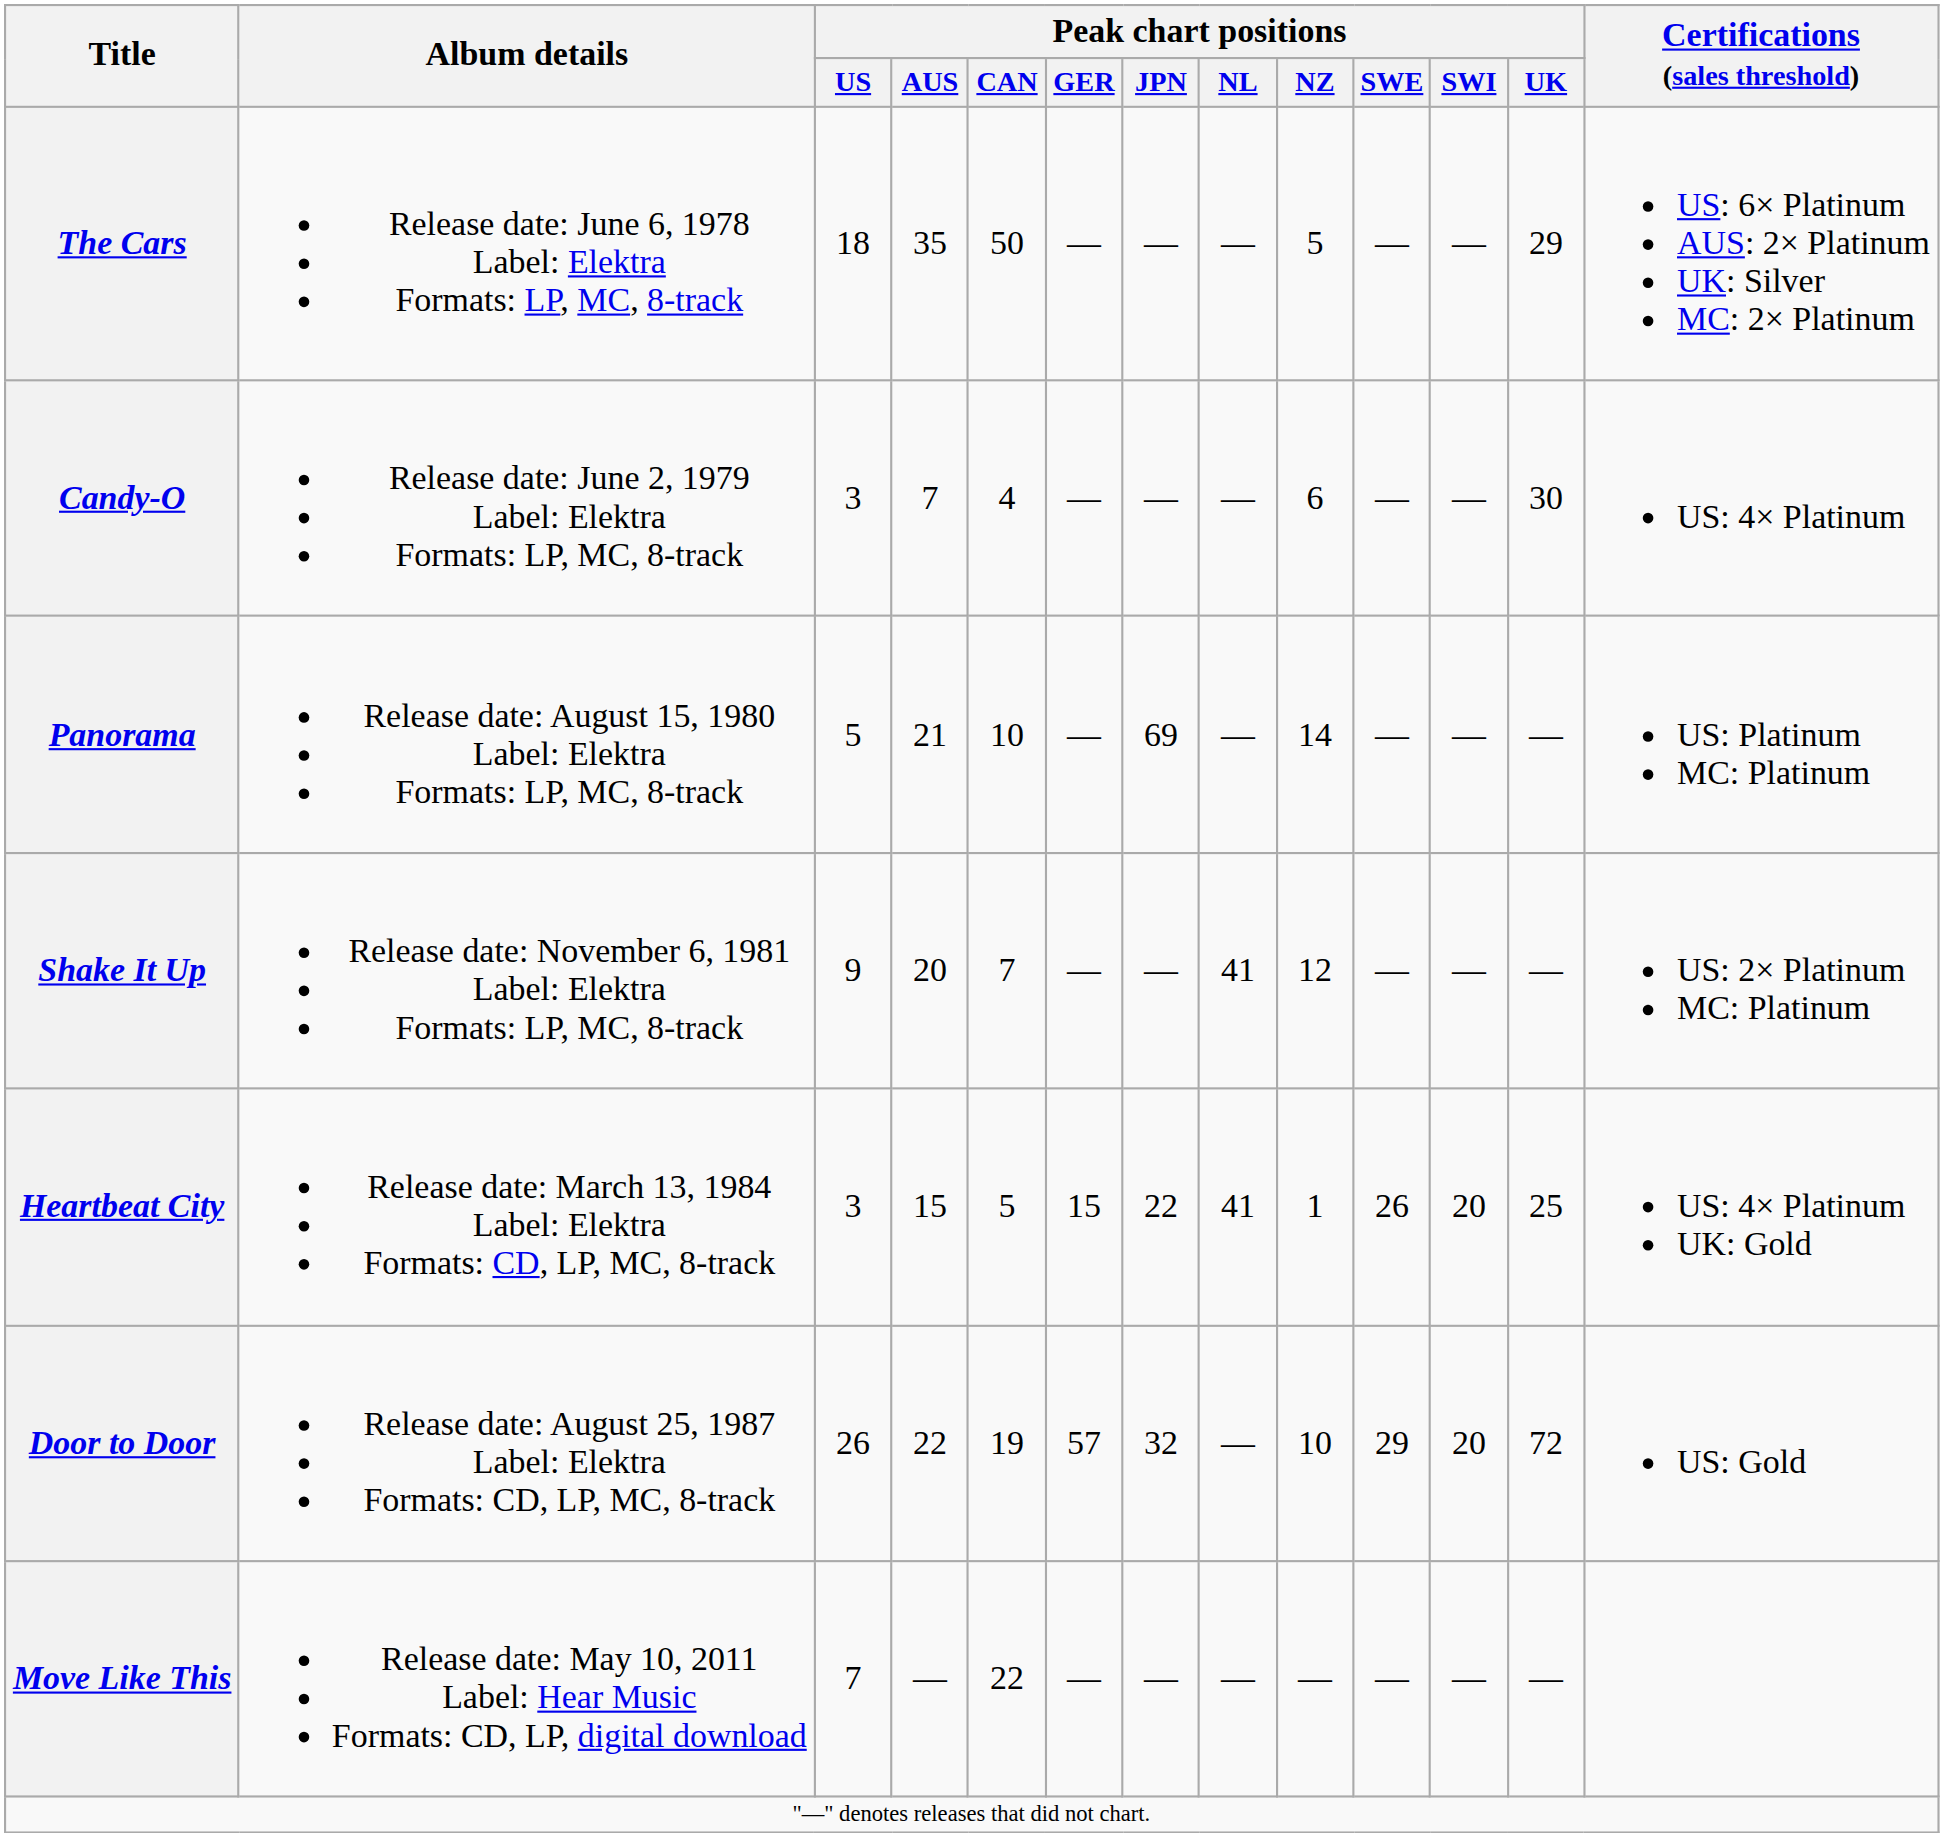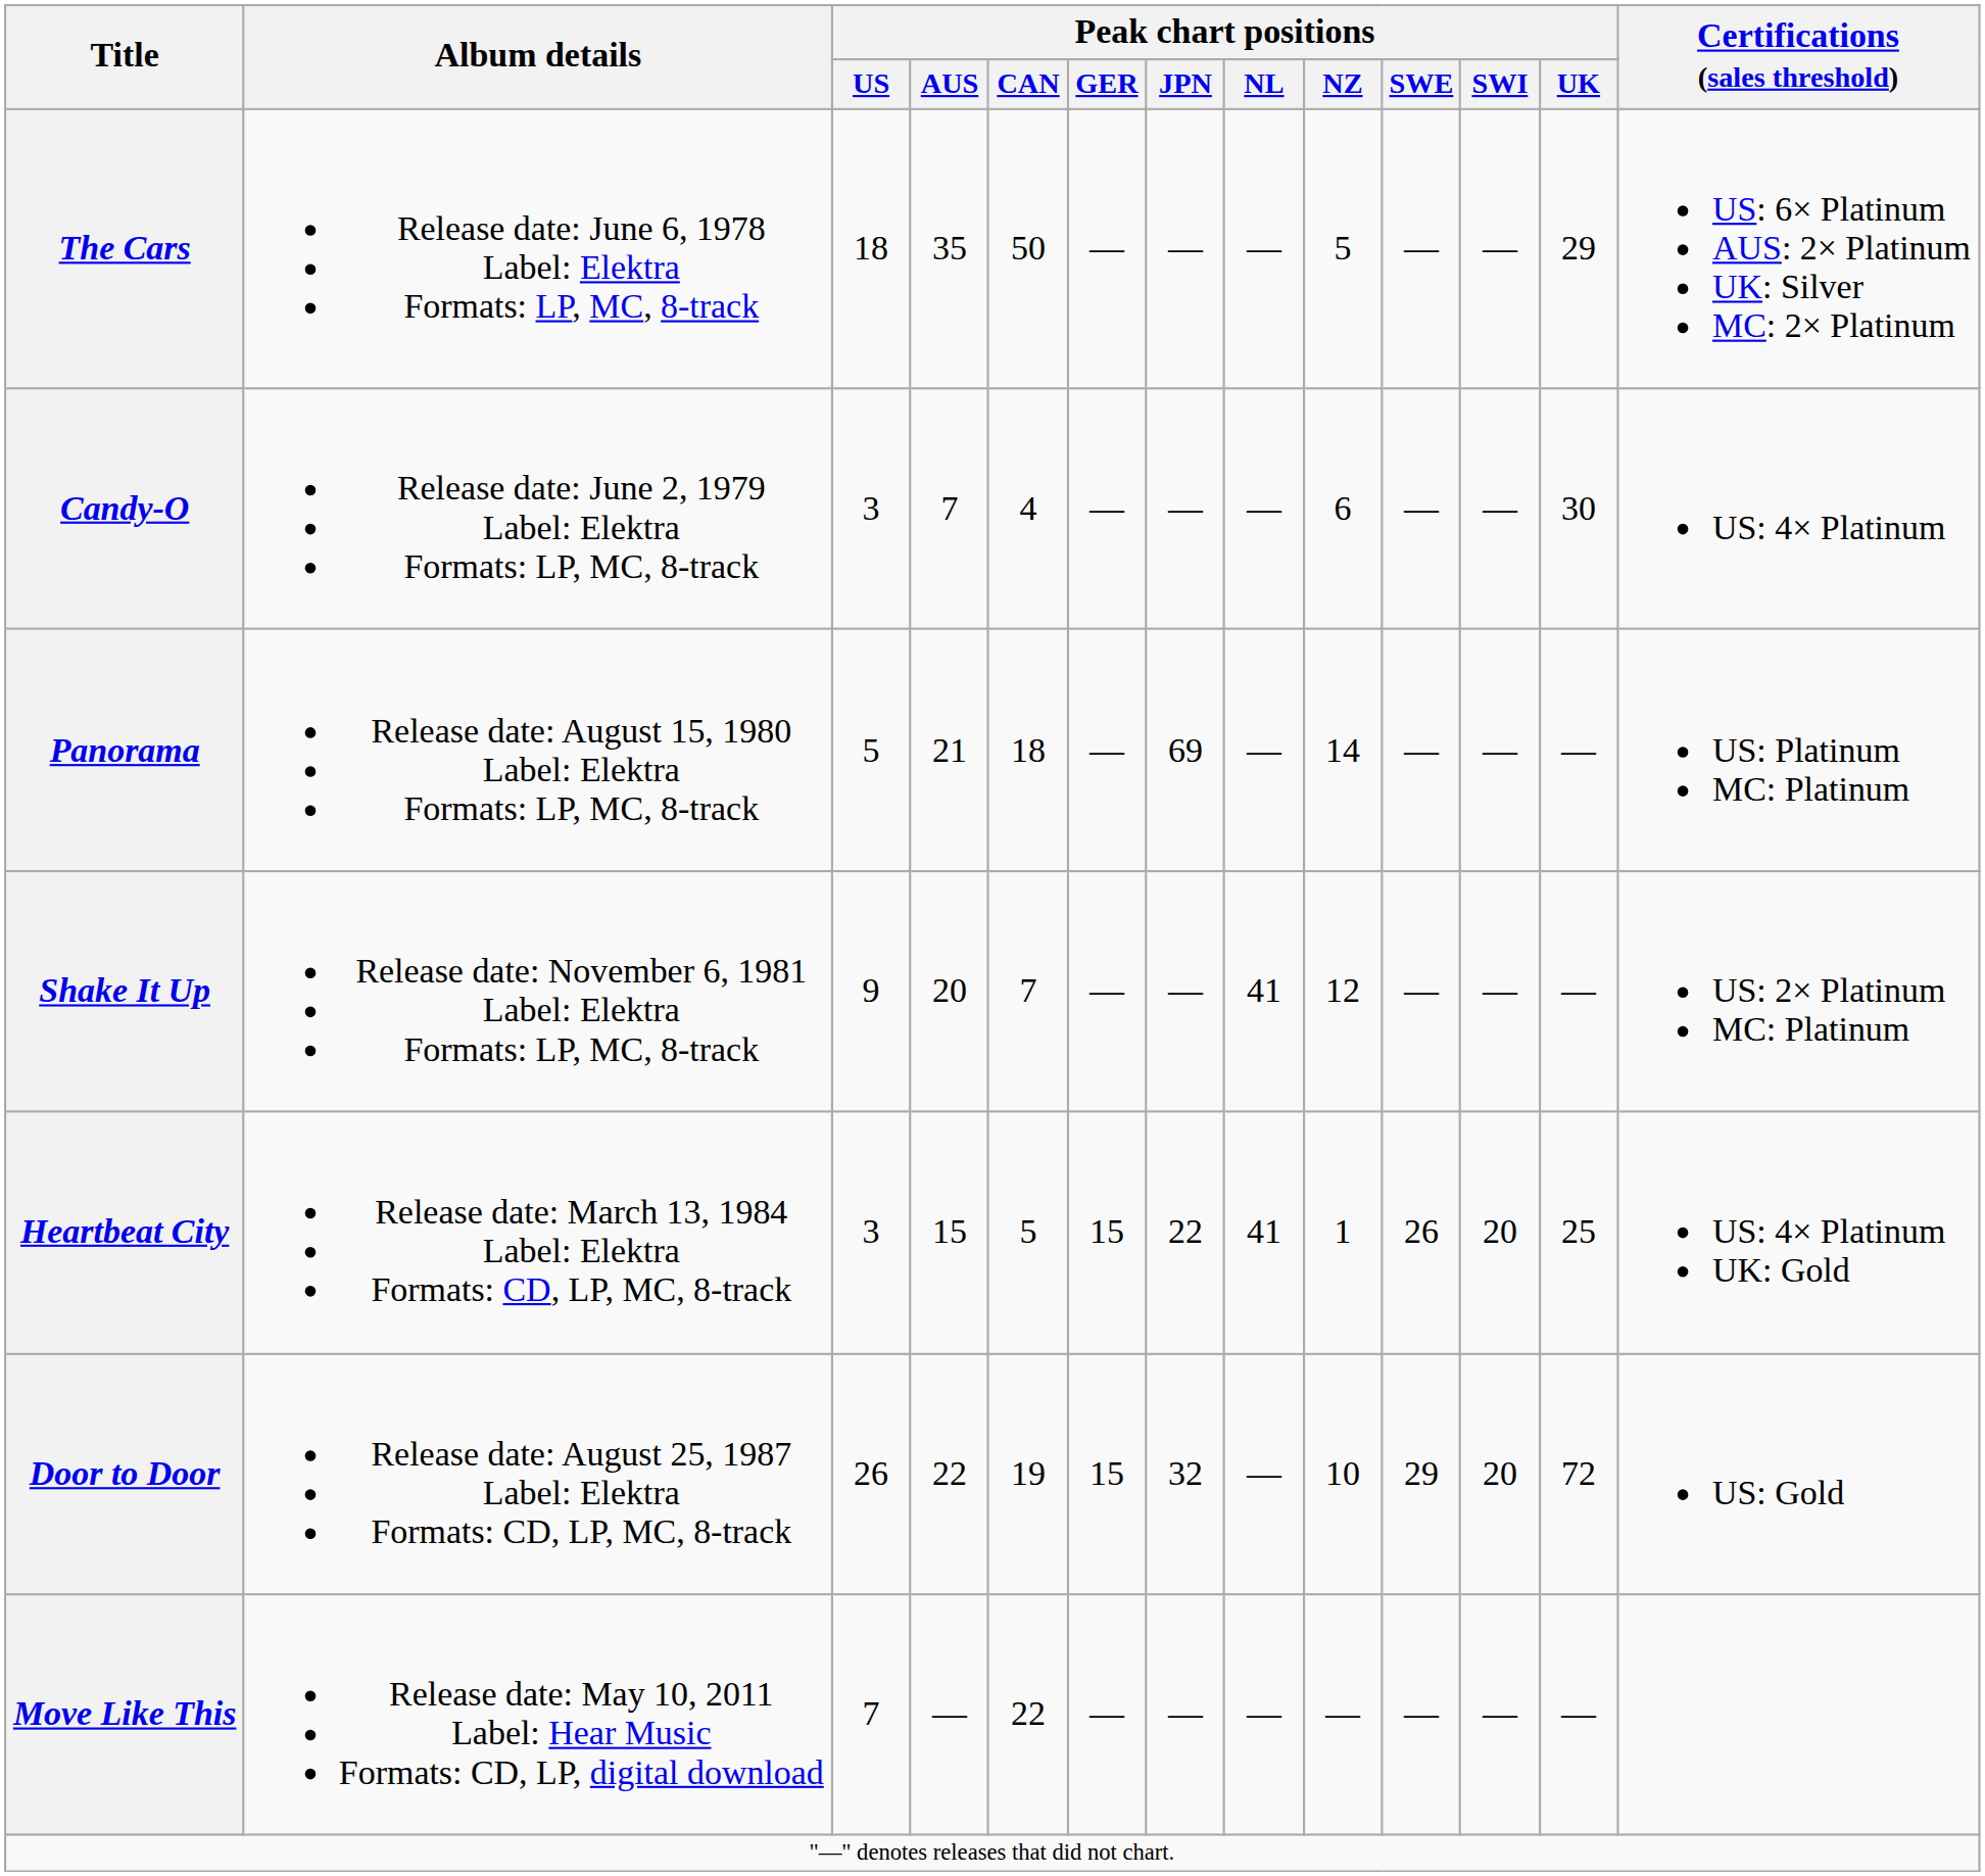Panorama | Peak chart positions / CAN: 10 -> 18
Door to Door | Peak chart positions / GER: 57 -> 15
